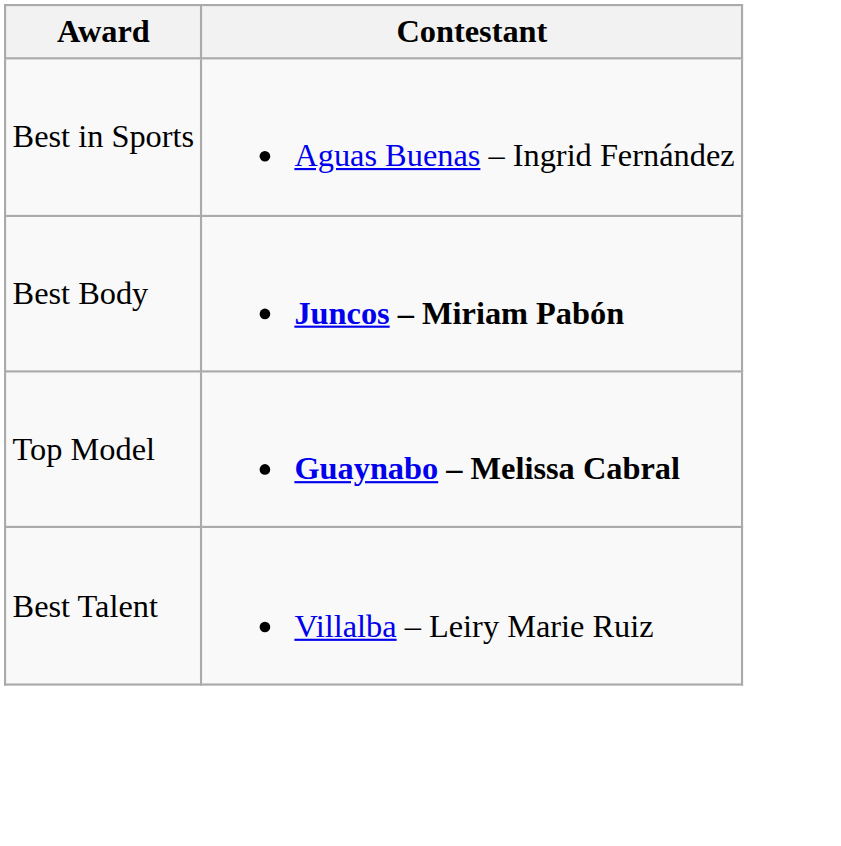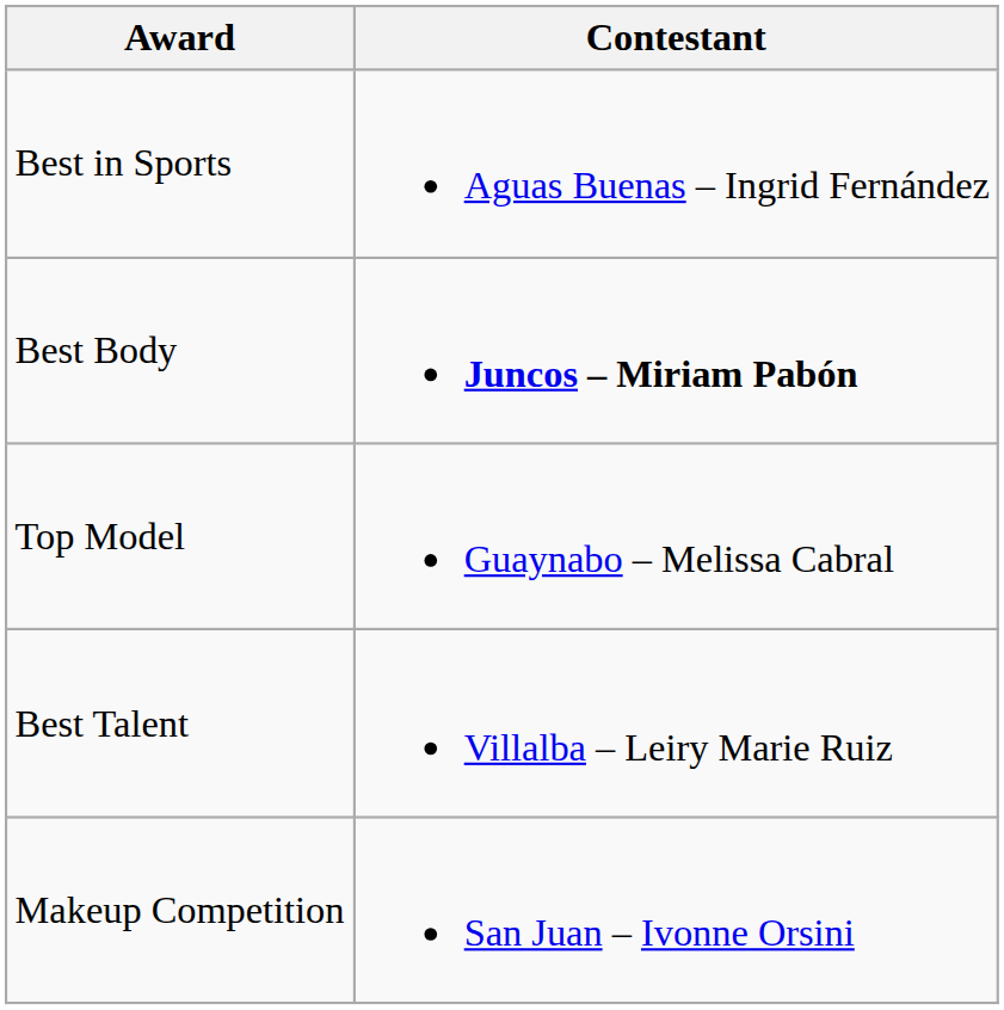Top Model | Contestant: bold -> normal
+ row: Makeup Competition | San Juan – Ivonne Orsini
